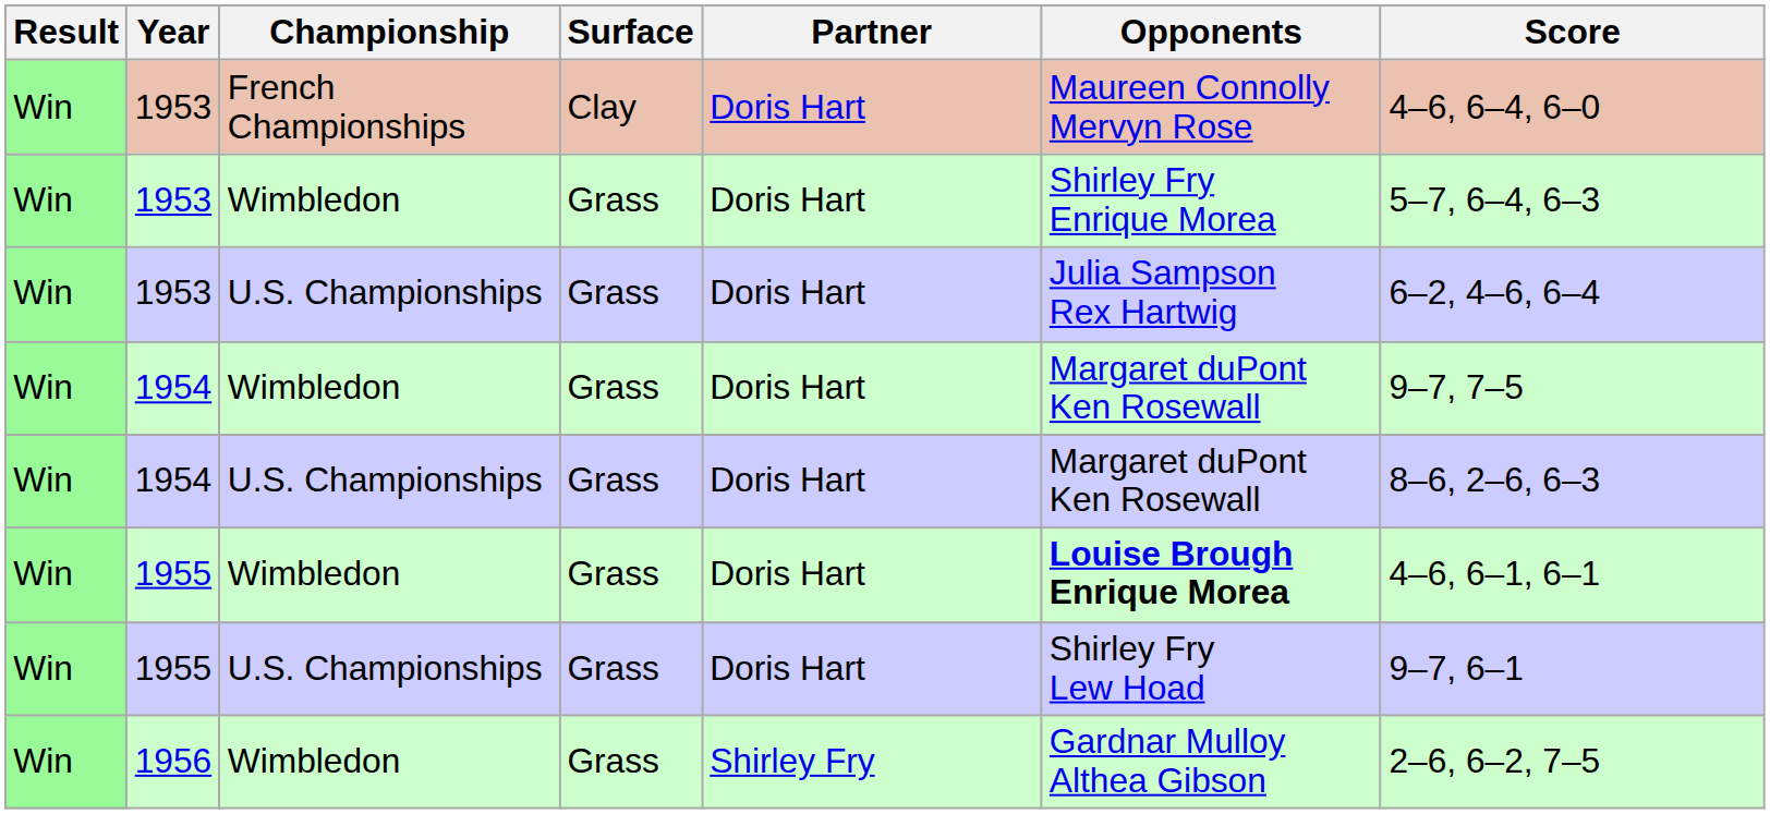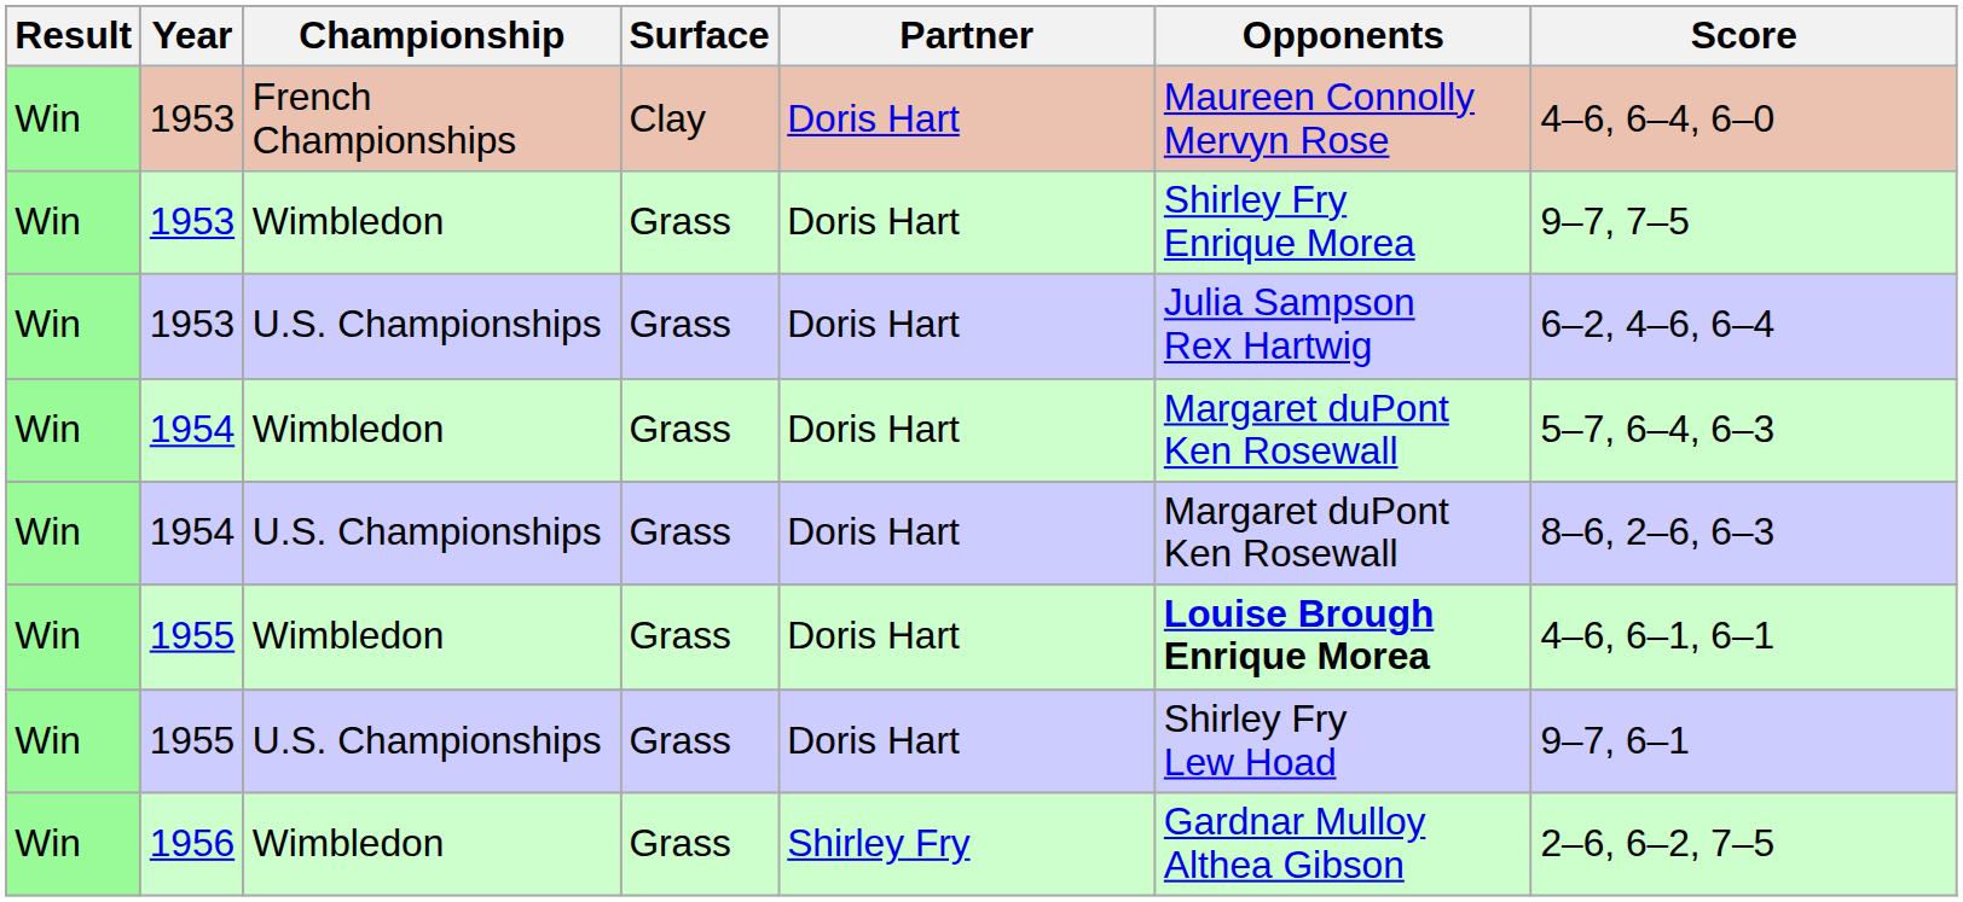1953 / Wimbledon | Score: 5–7, 6–4, 6–3 -> 9–7, 7–5
1954 / Wimbledon | Score: 9–7, 7–5 -> 5–7, 6–4, 6–3
